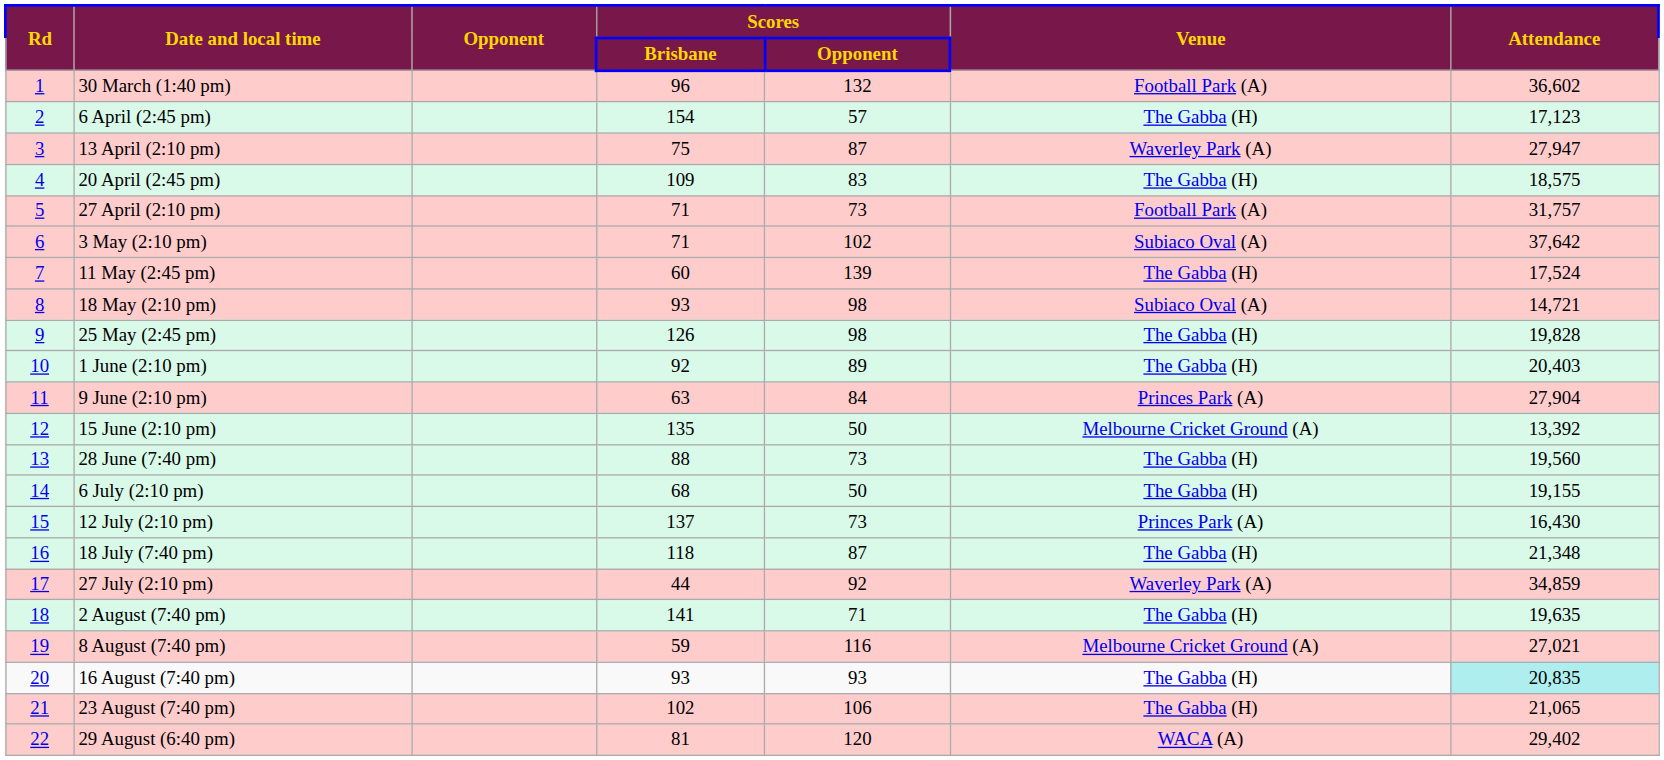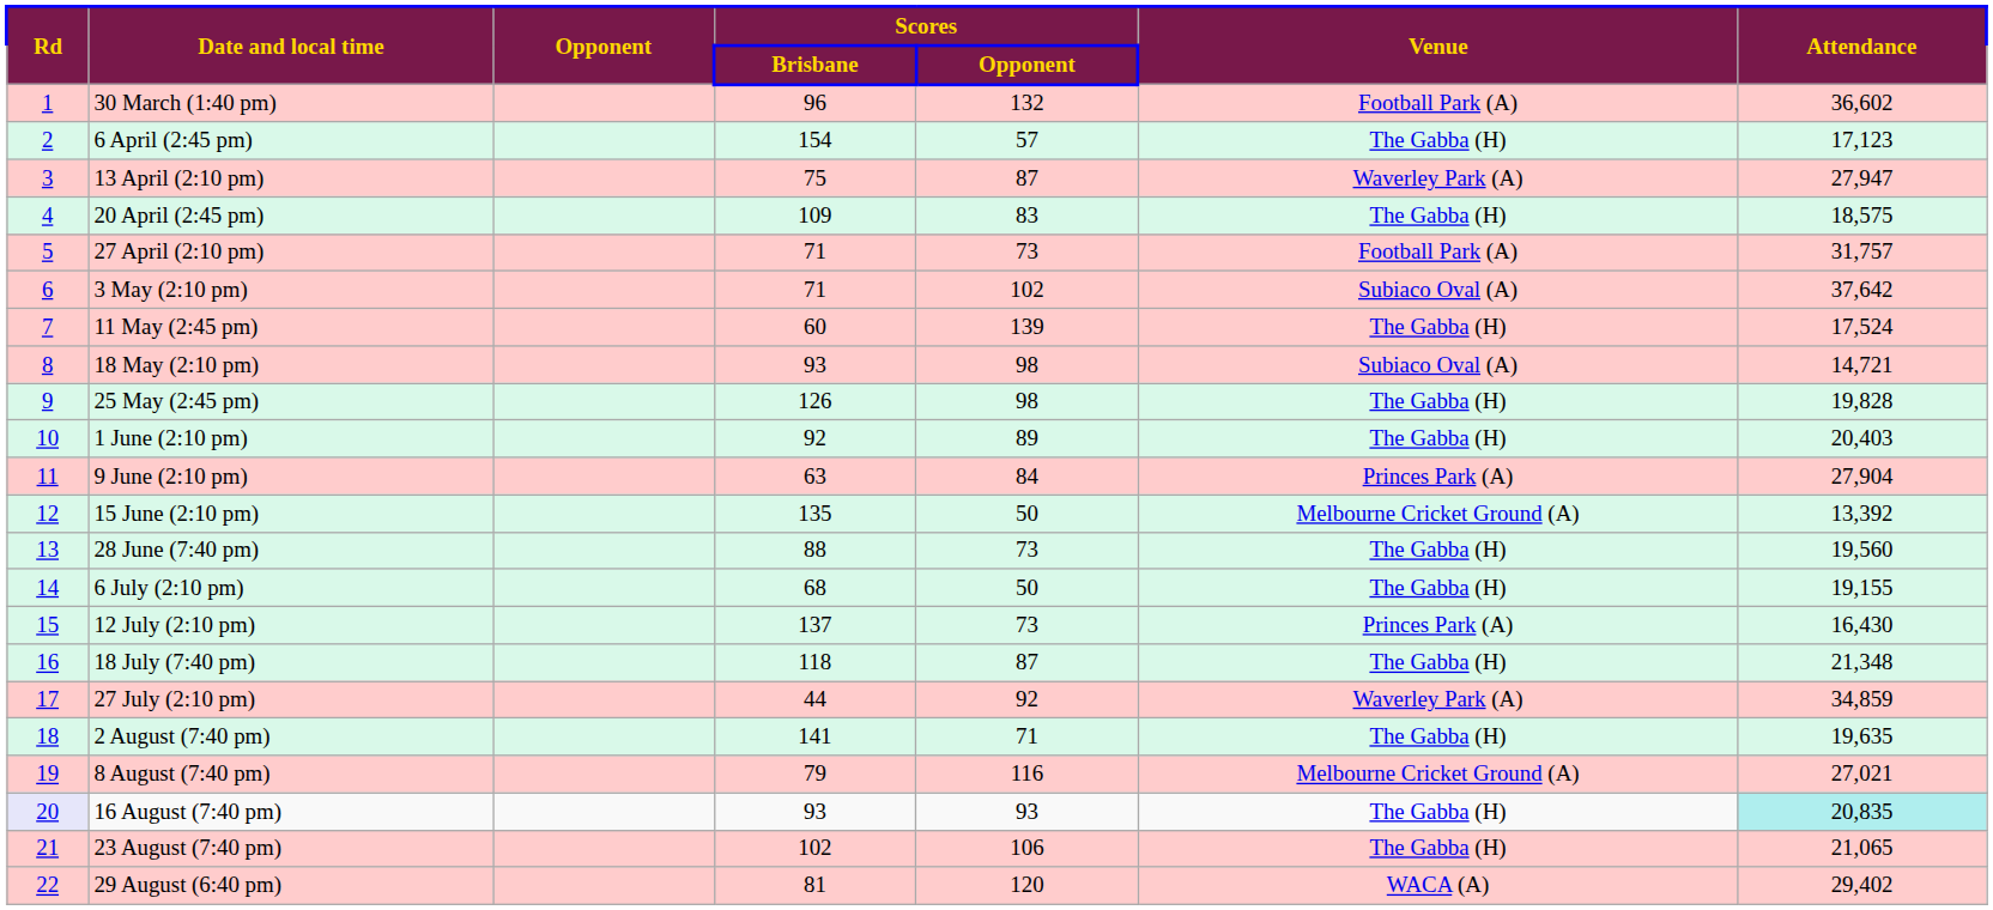8 August (7:40 pm) | Scores / Brisbane: 59 -> 79
16 August (7:40 pm) | Rd: no background -> lavender background
